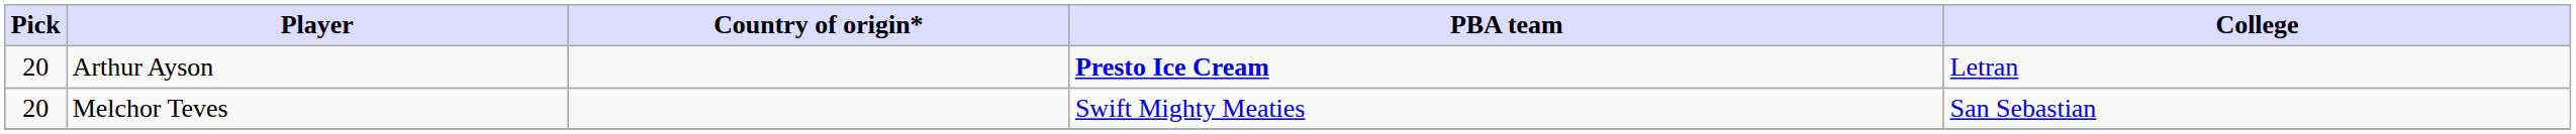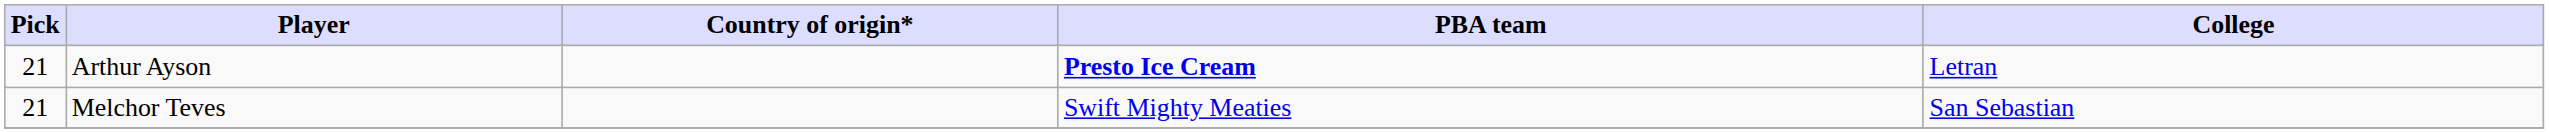Arthur Ayson | Pick: 20 -> 21
Melchor Teves | Pick: 20 -> 21
